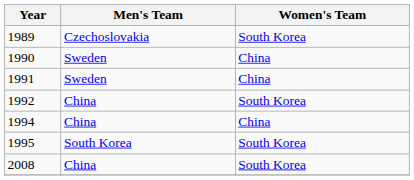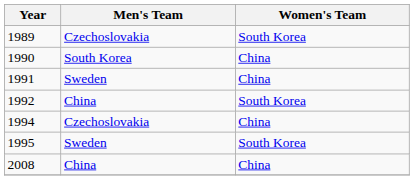1990 | Men's Team: Sweden -> South Korea
1994 | Men's Team: China -> Czechoslovakia
1995 | Men's Team: South Korea -> Sweden
2008 | Women's Team: South Korea -> China
